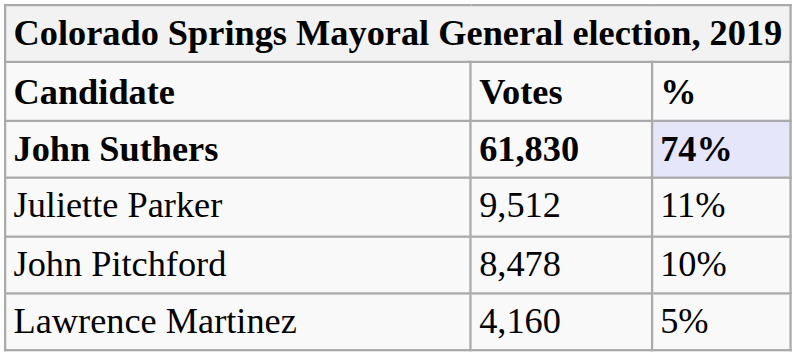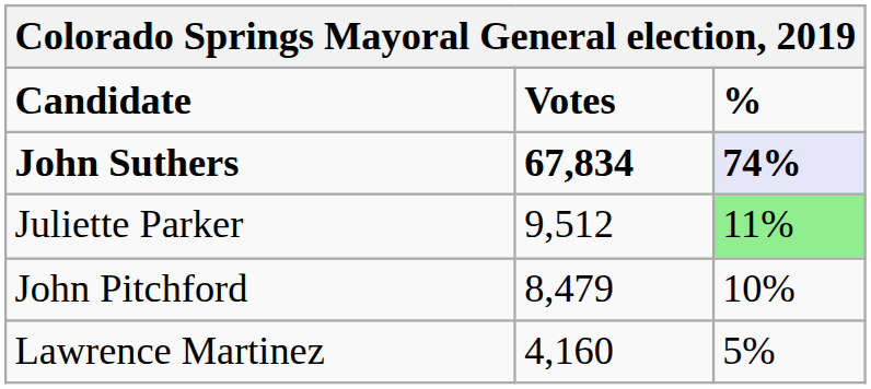John Suthers | Votes: 61,830 -> 67,834
Juliette Parker | %: no background -> lightgreen background
John Pitchford | Votes: 8,478 -> 8,479
